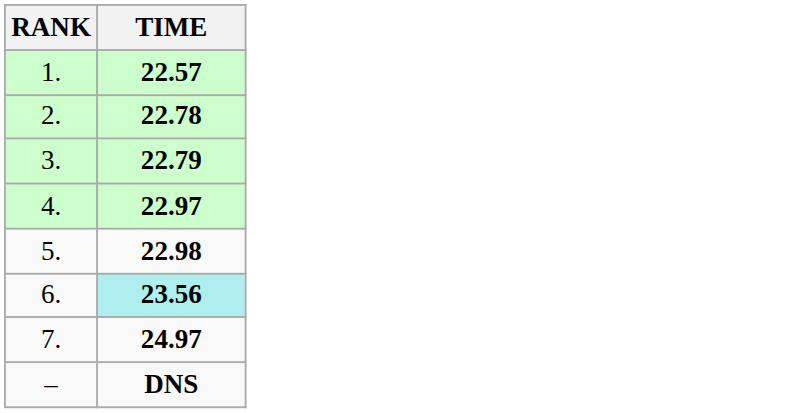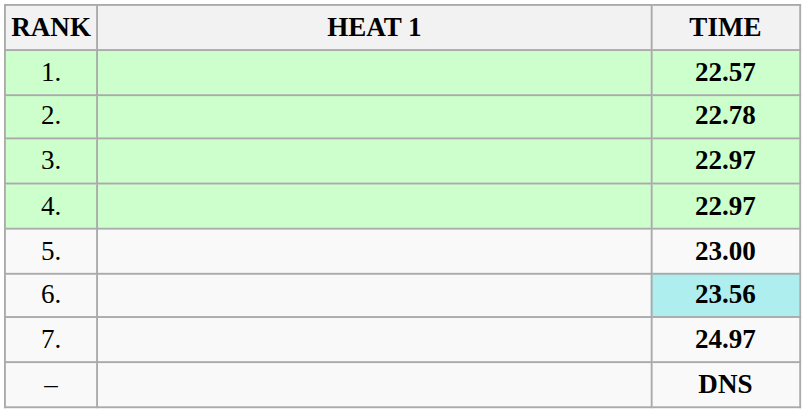+ column: HEAT 1
3. | TIME: 22.79 -> 22.97
5. | TIME: 22.98 -> 23.00
